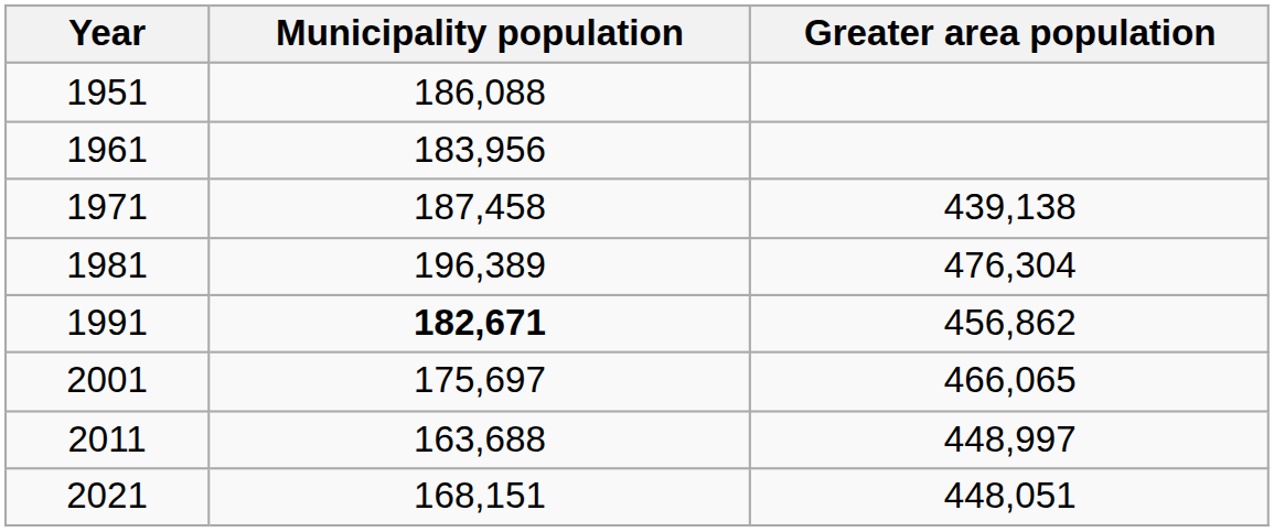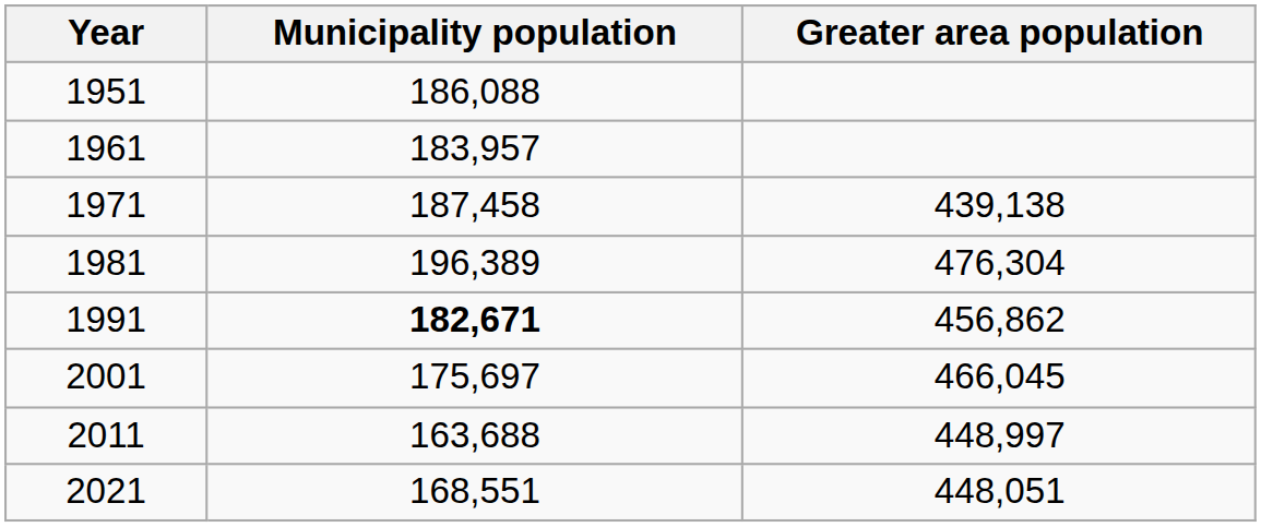1961 | Municipality population: 183,956 -> 183,957
2001 | Greater area population: 466,065 -> 466,045
2021 | Municipality population: 168,151 -> 168,551
